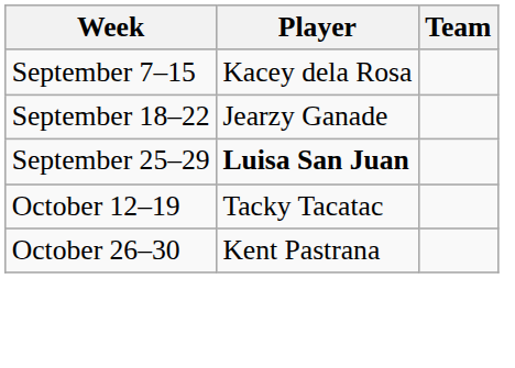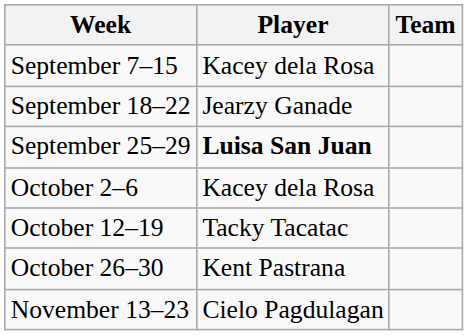+ row: October 2–6 | Kacey dela Rosa
+ row: November 13–23 | Cielo Pagdulagan
